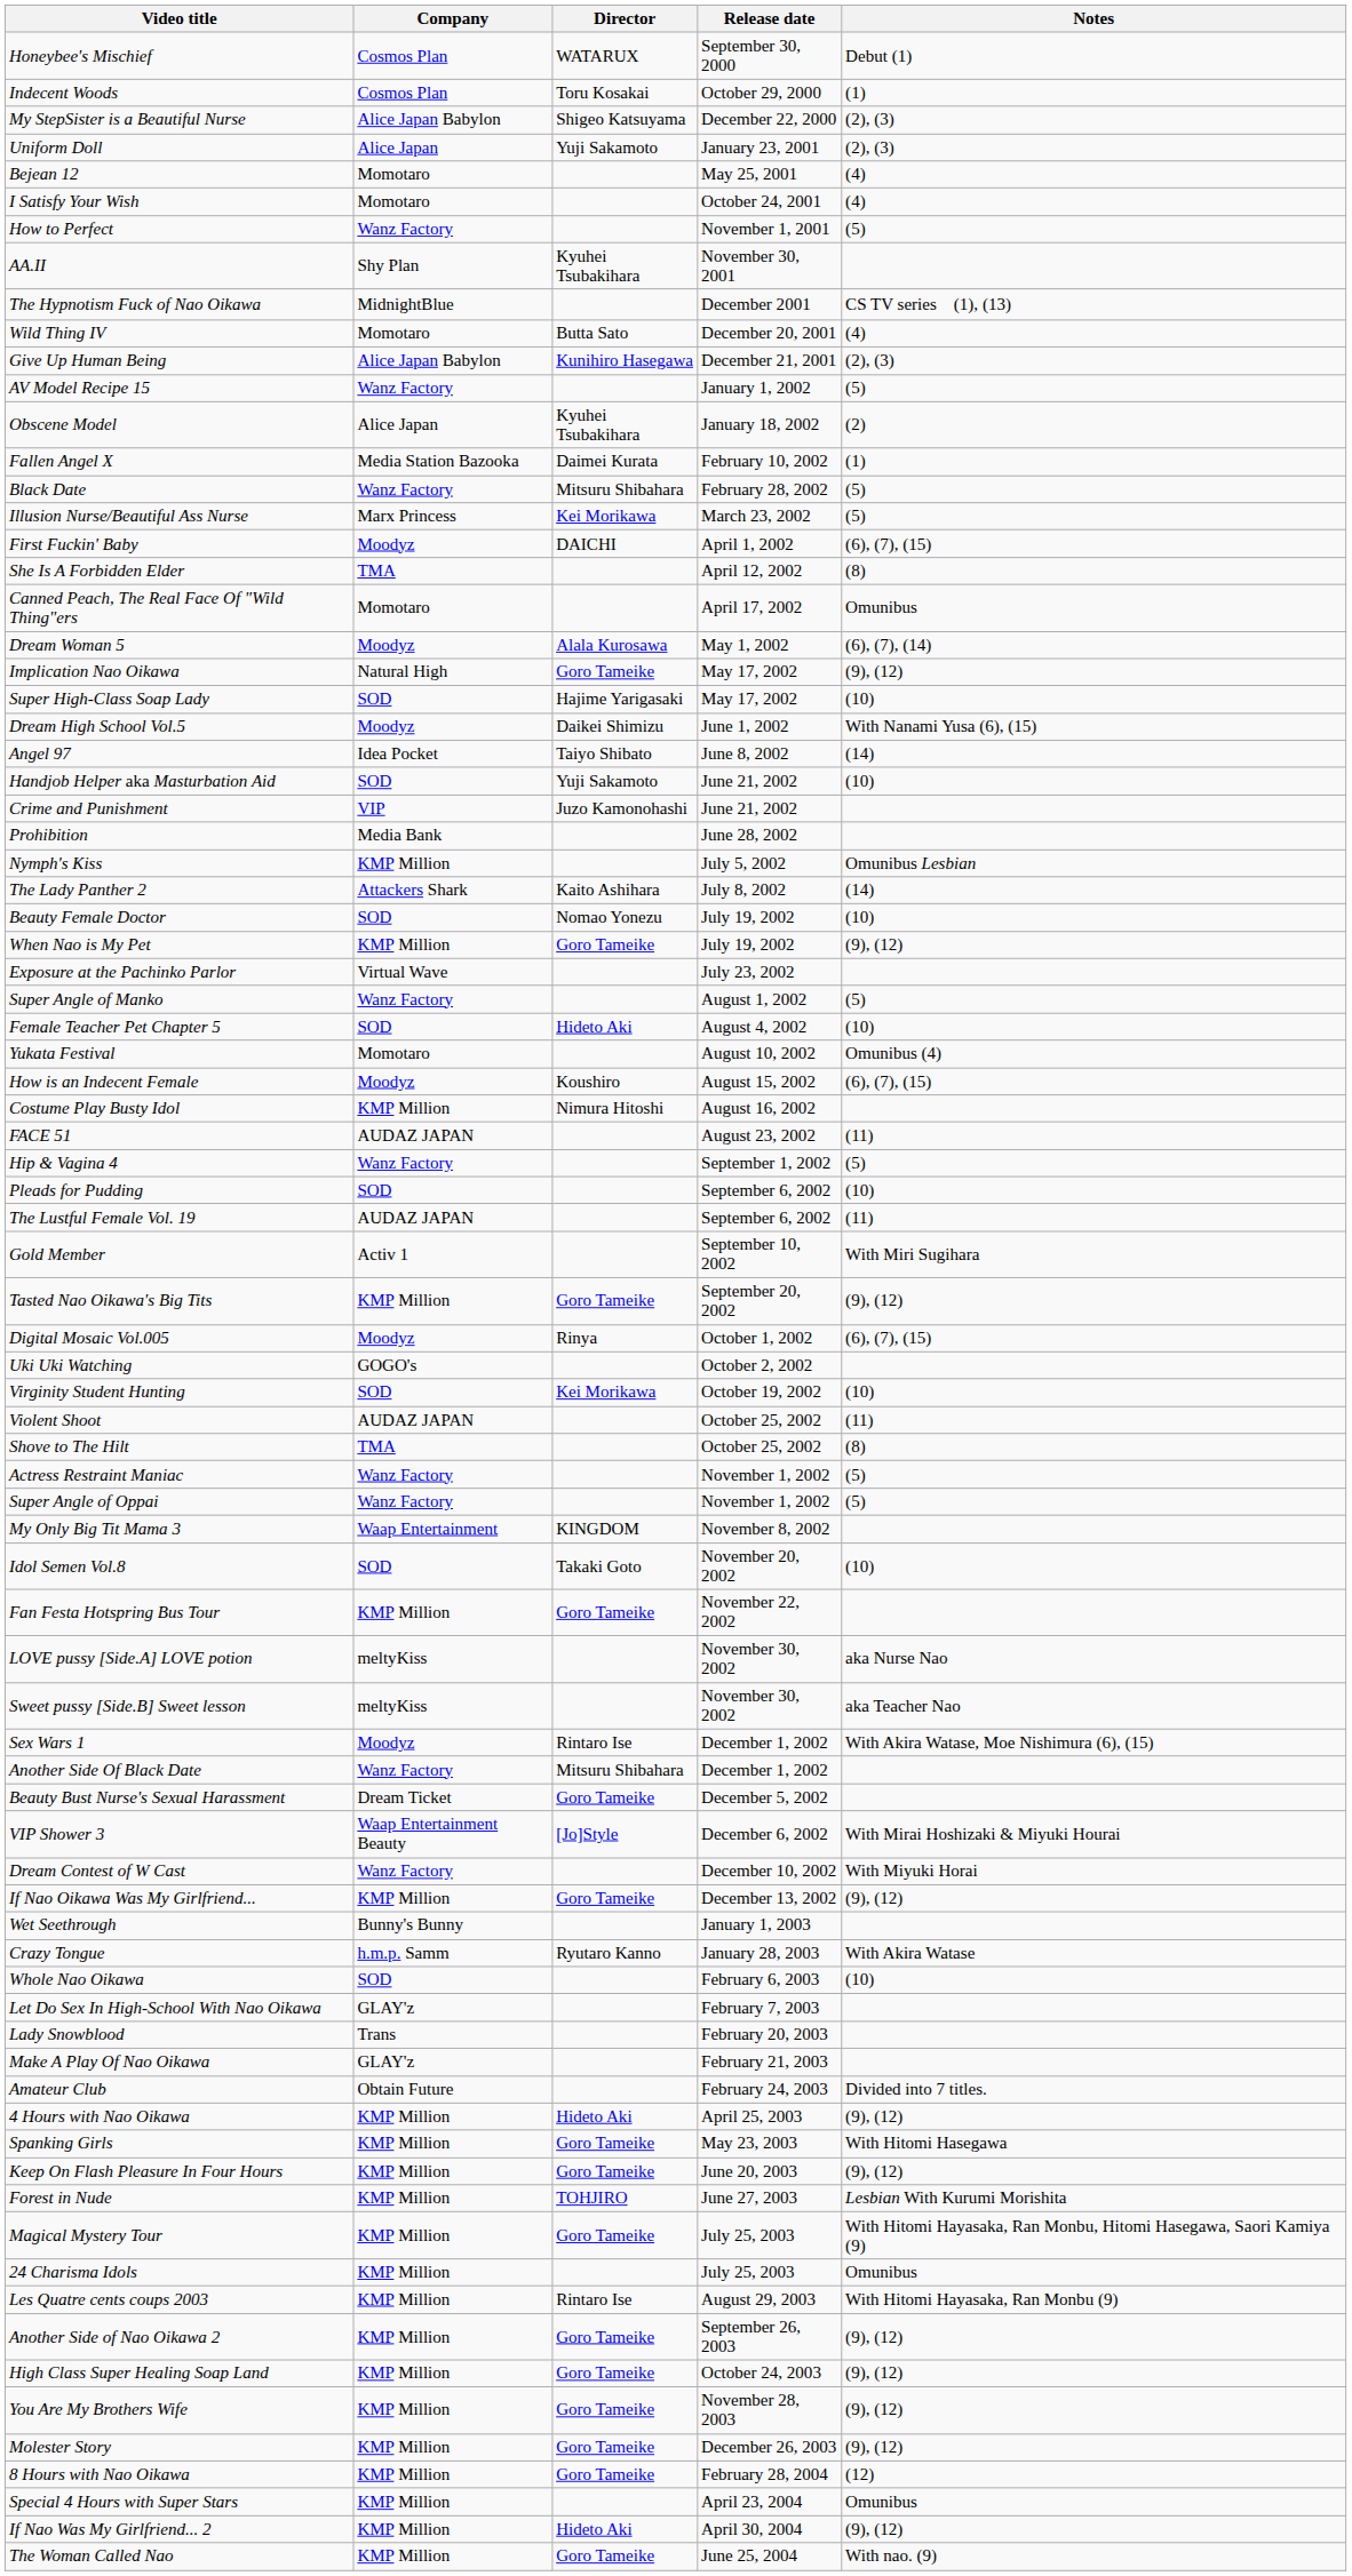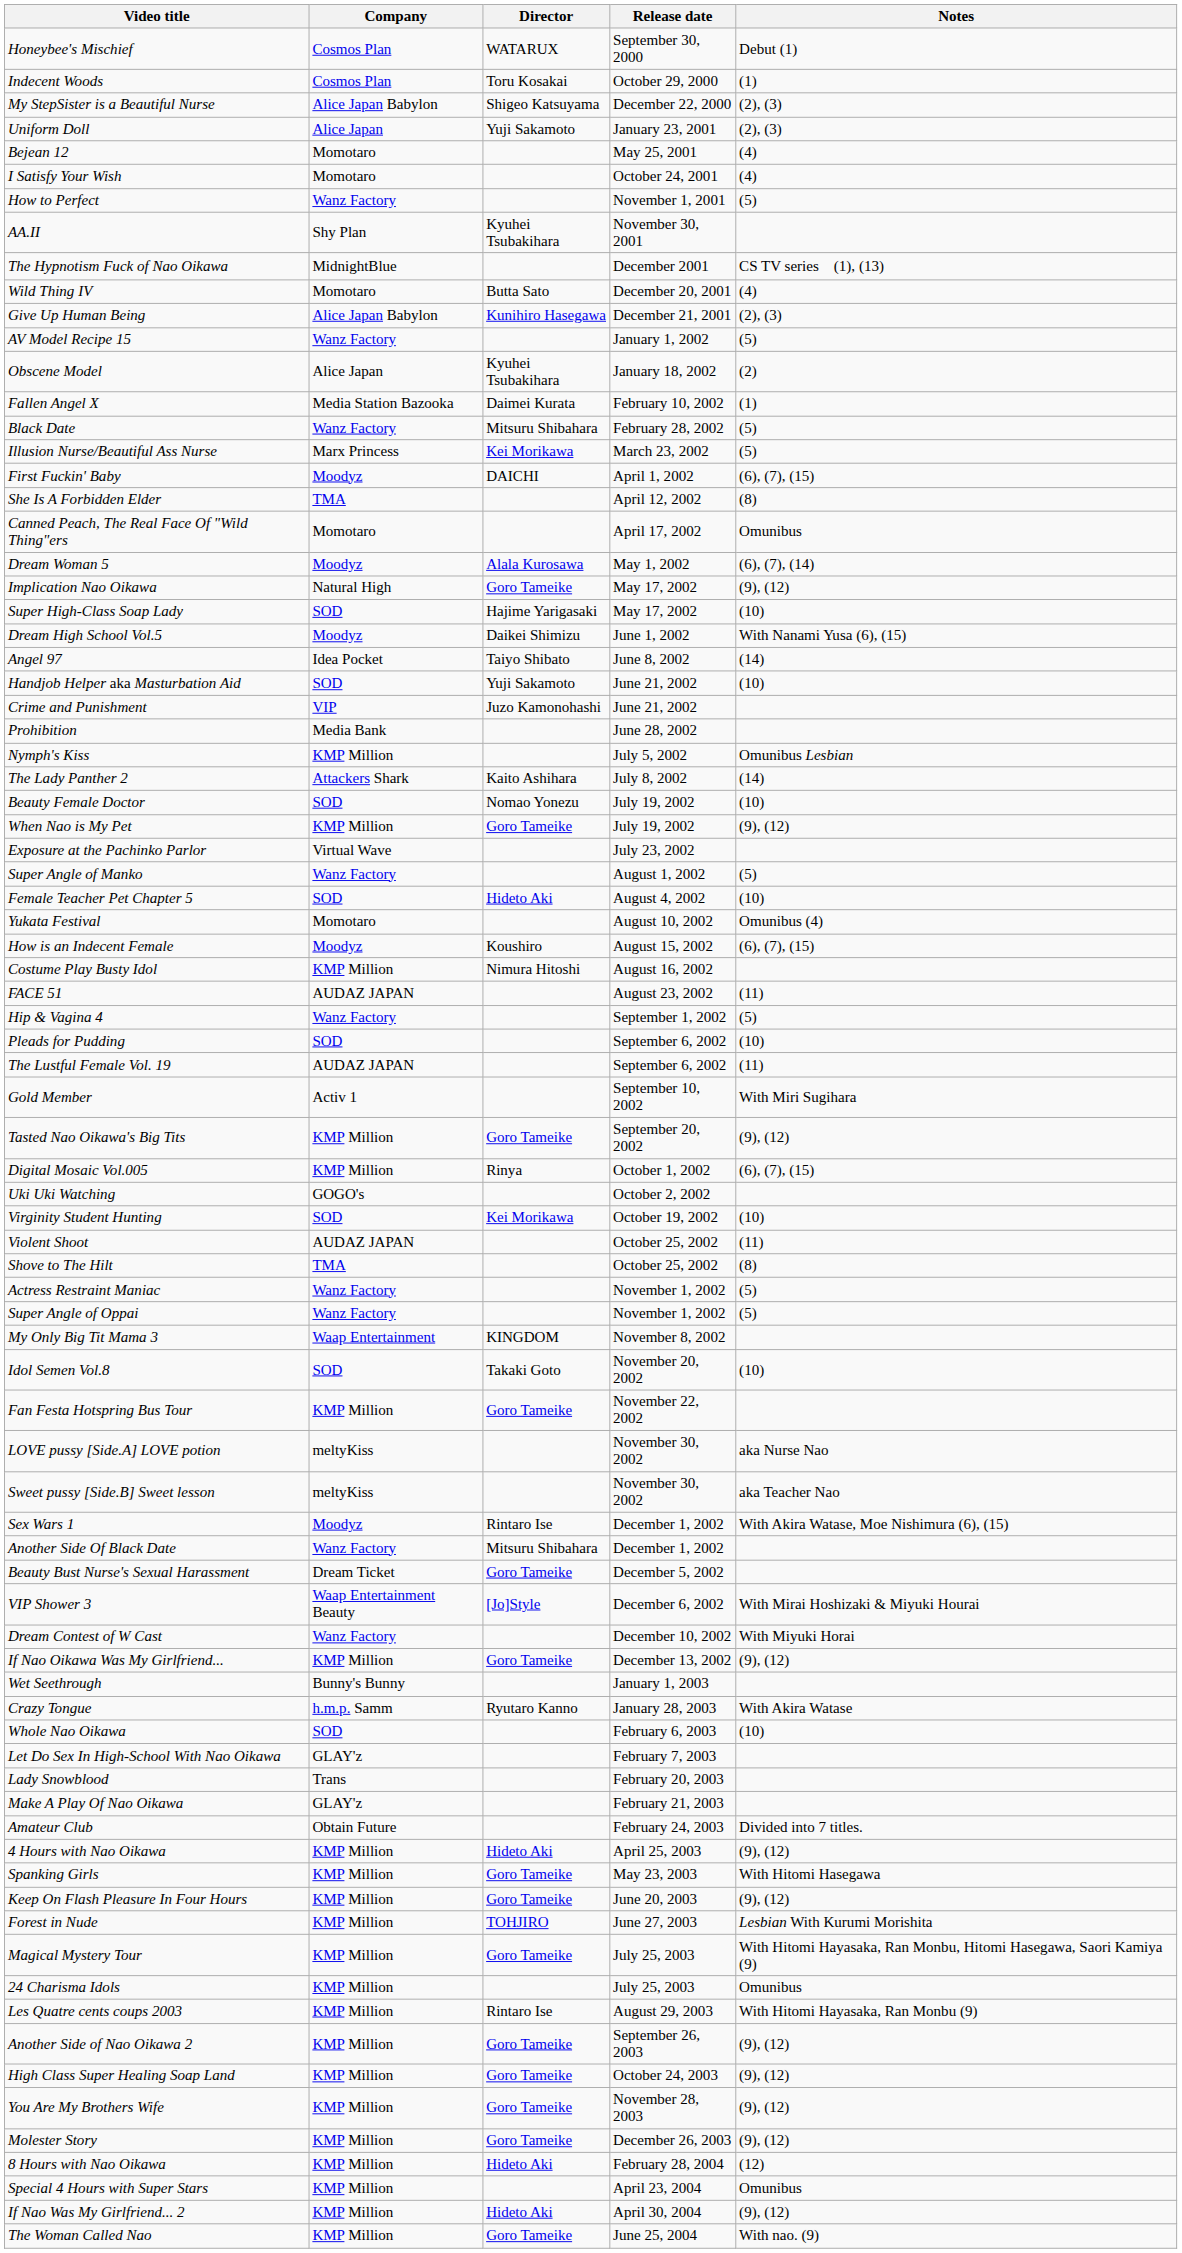Digital Mosaic Vol.005 | Company: Moodyz -> KMP Million
8 Hours with Nao Oikawa | Director: Goro Tameike -> Hideto Aki
